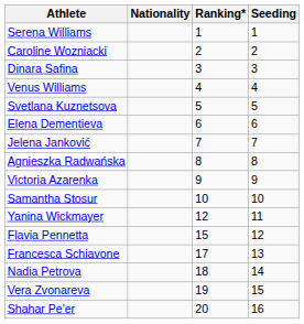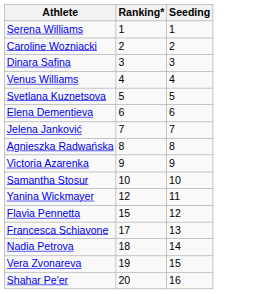- column: Nationality
